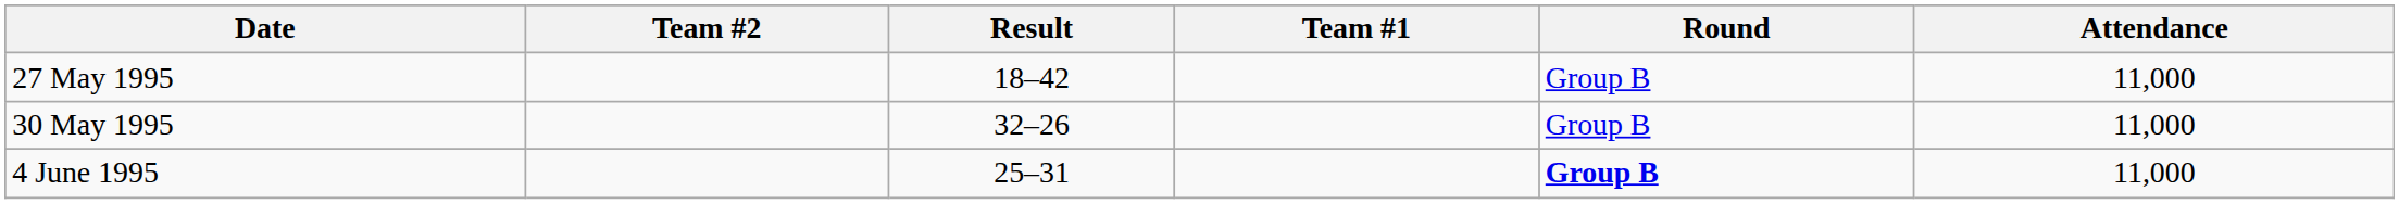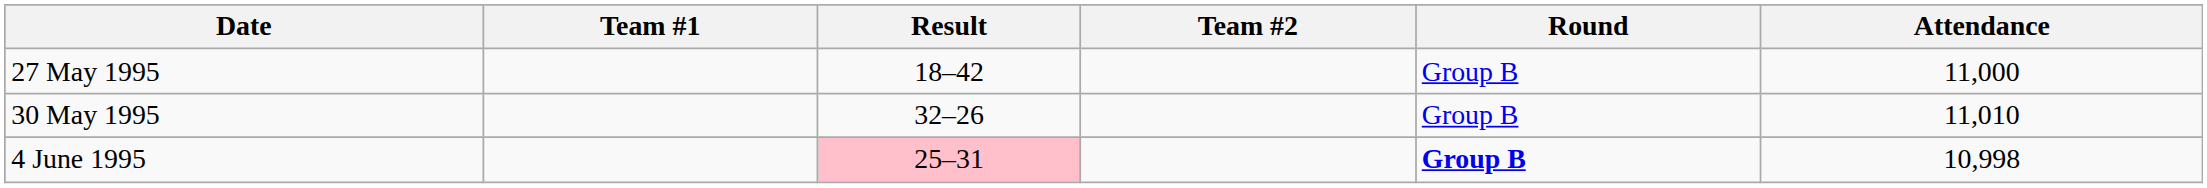columns swapped: Team #1 <-> Team #2
30 May 1995 | Attendance: 11,000 -> 11,010
4 June 1995 | Result: no background -> pink background
4 June 1995 | Attendance: 11,000 -> 10,998
